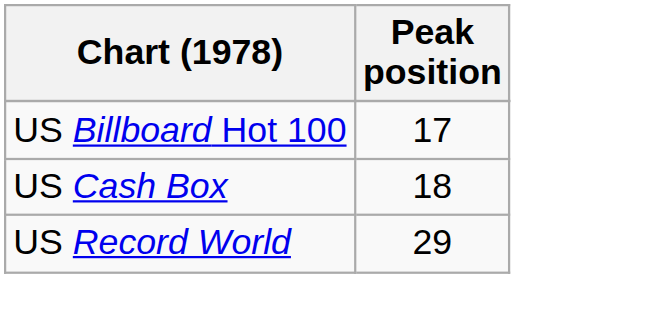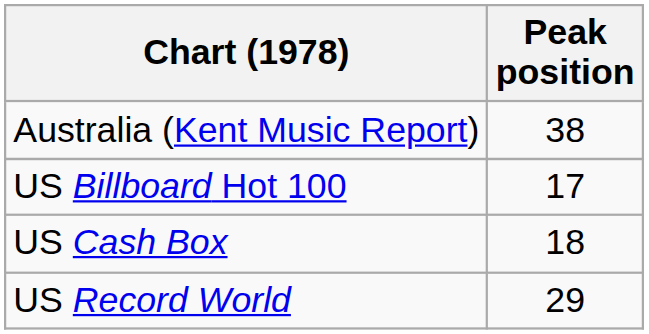+ row: Australia (Kent Music Report) | 38
